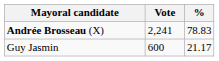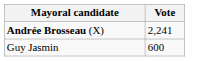- column: % | 78.83 | 21.17
